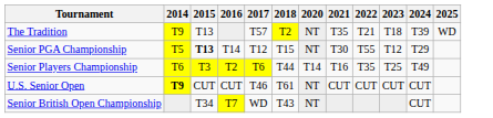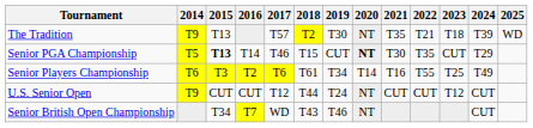+ column: 2019 | T30 | CUT | T34 | T24 | T46
Senior PGA Championship | 2017: T12 -> T46
Senior PGA Championship | 2020: normal -> bold
Senior PGA Championship | 2022: T55 -> T35
Senior PGA Championship | 2023: T12 -> CUT
Senior Players Championship | 2018: T44 -> T61
Senior Players Championship | 2022: T35 -> T55
U.S. Senior Open | 2014: bold -> normal
U.S. Senior Open | 2017: T46 -> T12
U.S. Senior Open | 2018: T61 -> T44
U.S. Senior Open | 2023: CUT -> T12
